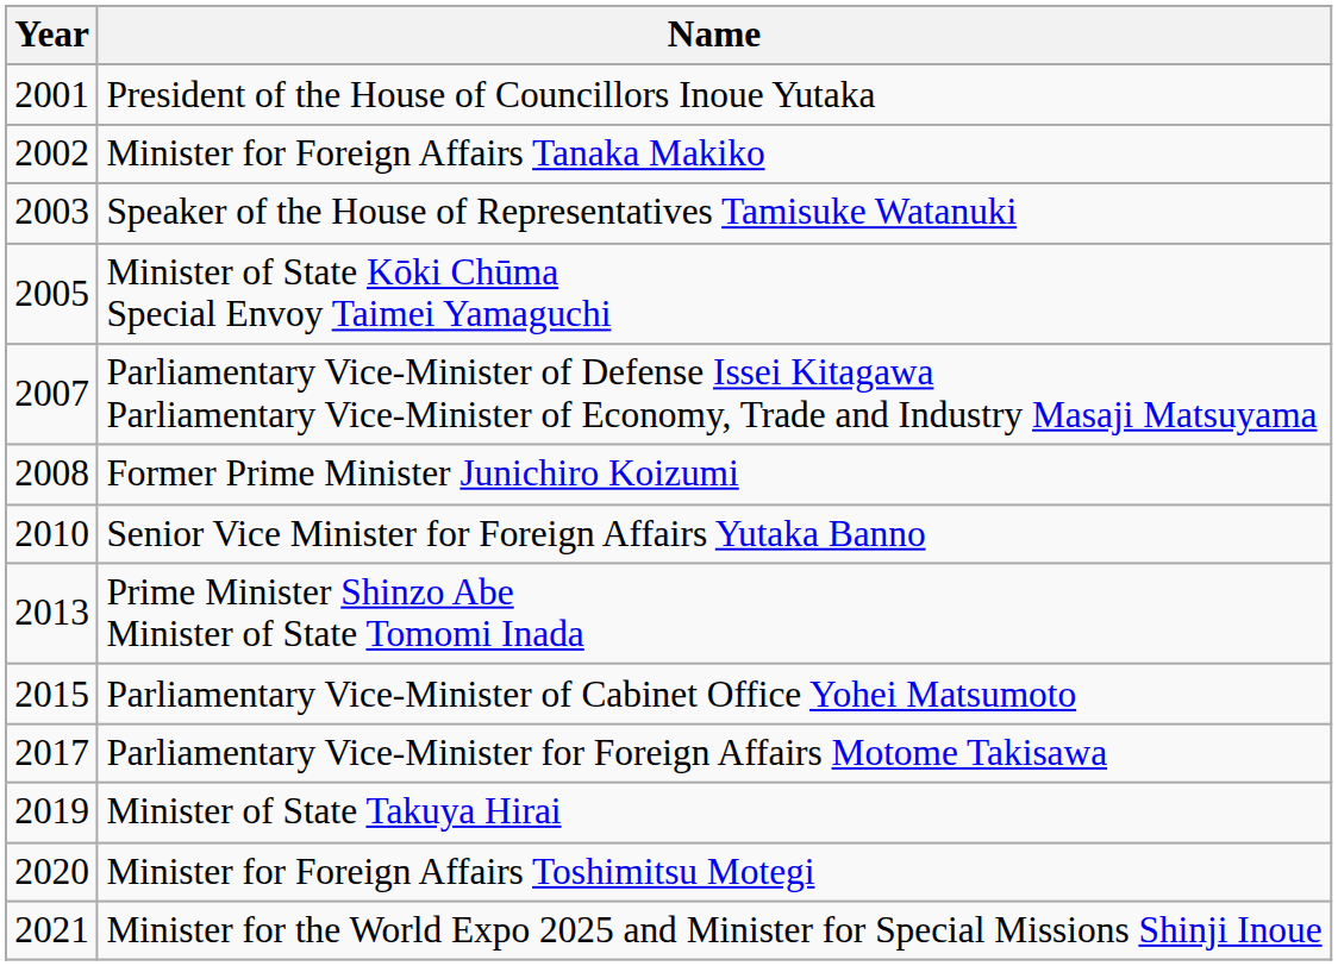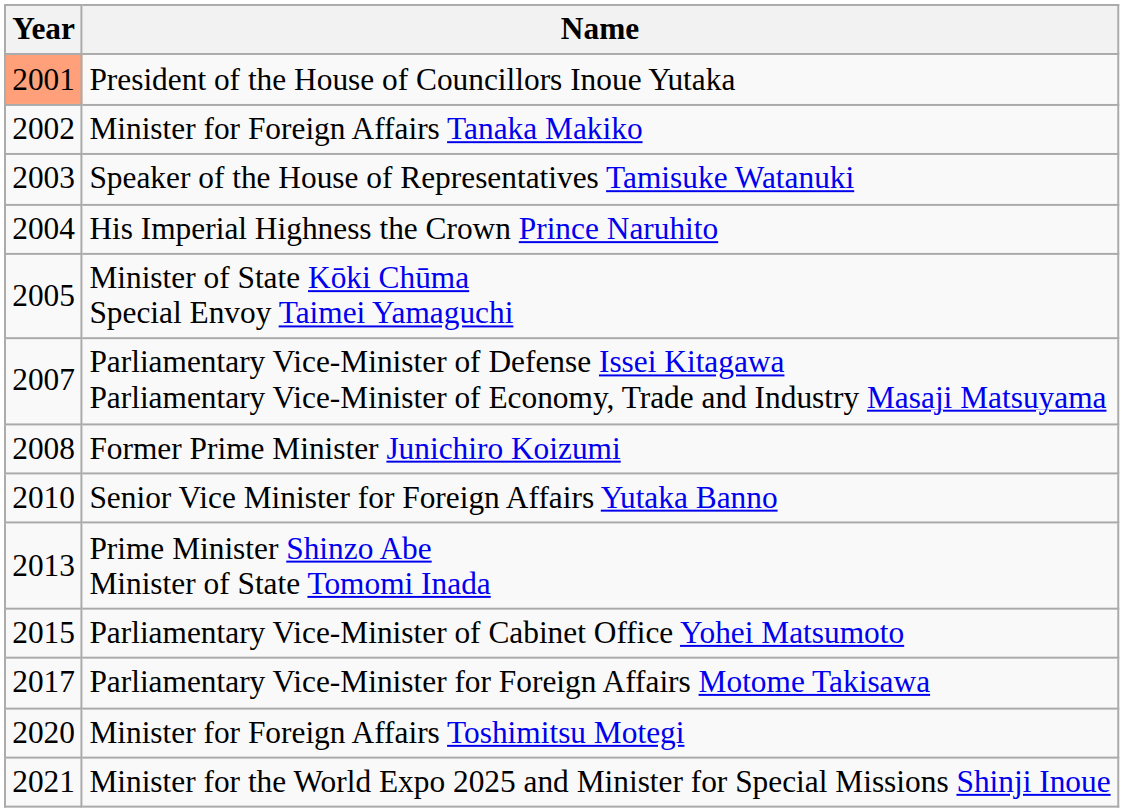President of the House of Councillors Inoue Yutaka | Year: no background -> lightsalmon background
+ row: 2004 | His Imperial Highness the Crown Prince Naruhito
- row: 2019 | Minister of State Takuya Hirai
